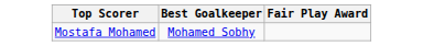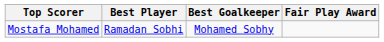+ column: Best Player | Ramadan Sobhi
